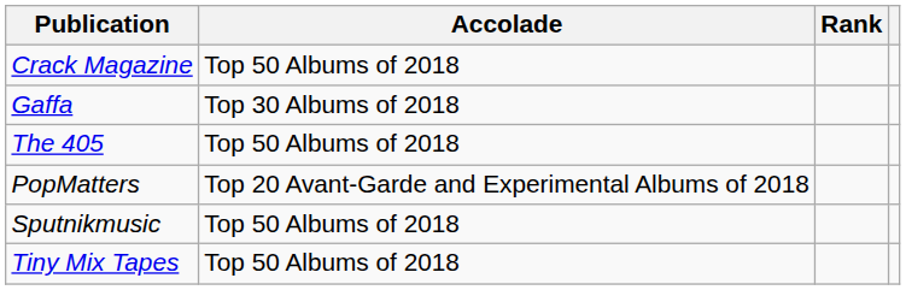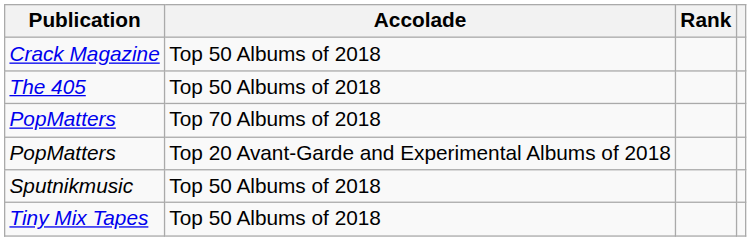- row: Gaffa | Top 30 Albums of 2018
+ row: PopMatters | Top 70 Albums of 2018
